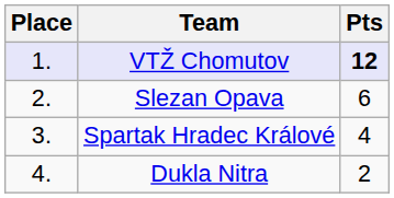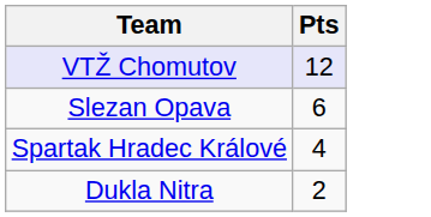- column: Place | 1. | 2. | 3. | 4.
VTŽ Chomutov | Pts: bold -> normal
